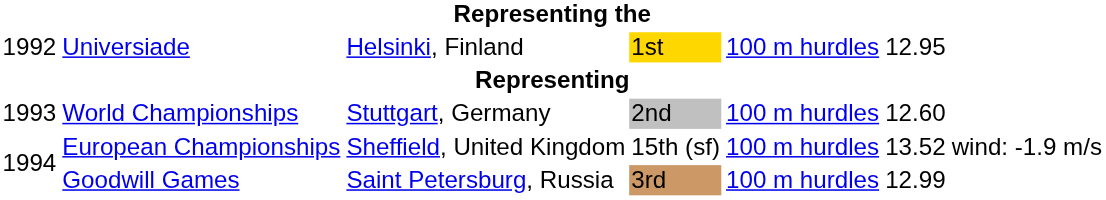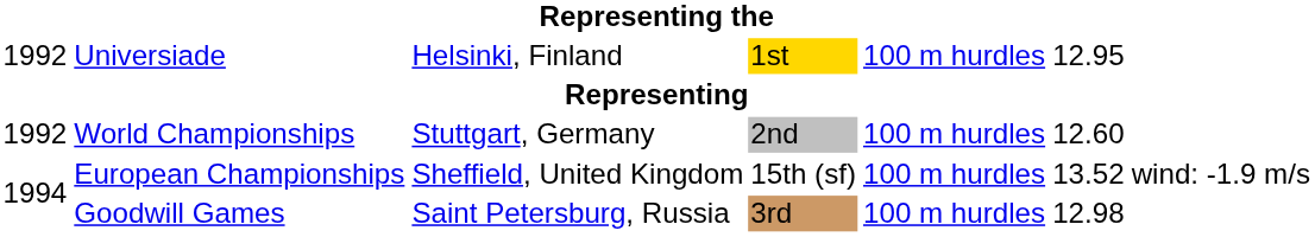World Championships | column 1: 1993 -> 1992
Goodwill Games | column 6: 12.99 -> 12.98
